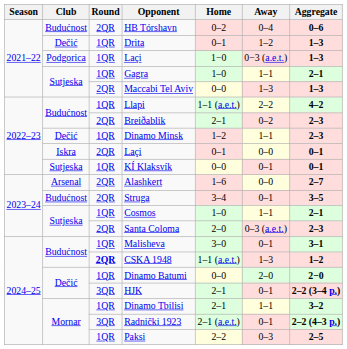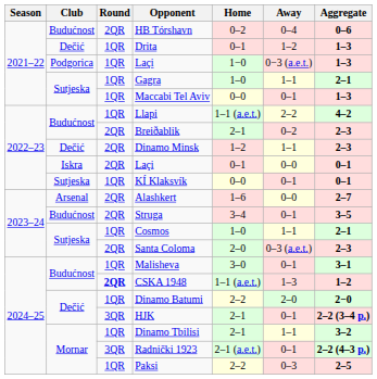Maccabi Tel Aviv | Round: 2QR -> 1QR
Maccabi Tel Aviv | Away: 1–3 -> 0–1
Dinamo Minsk | Round: 1QR -> 2QR
Dinamo Batumi | Home: 0–0 -> 2–2
